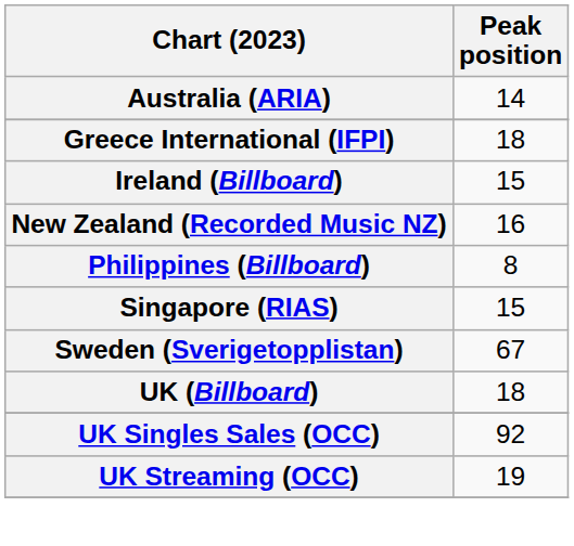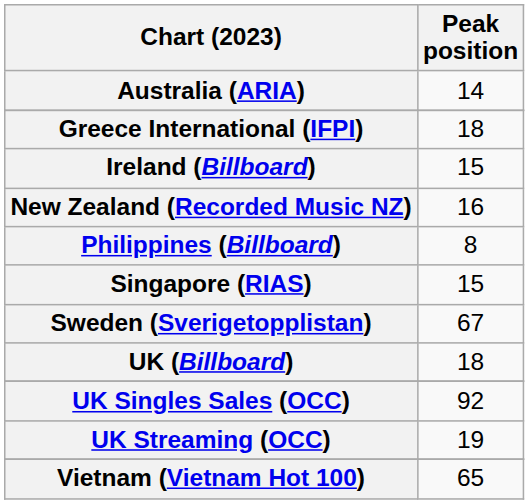+ row: Vietnam (Vietnam Hot 100) | 65
